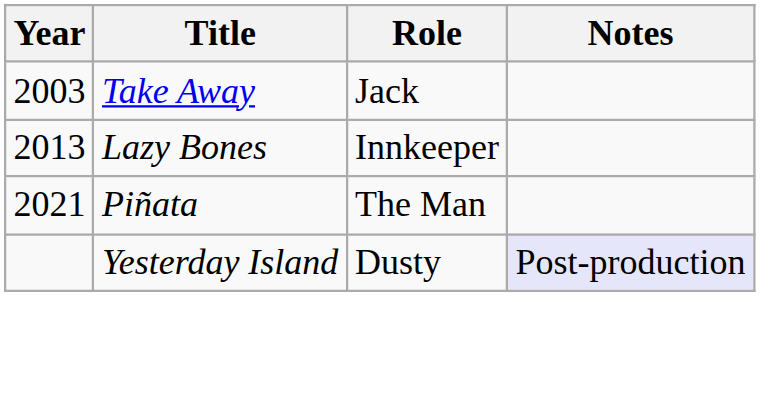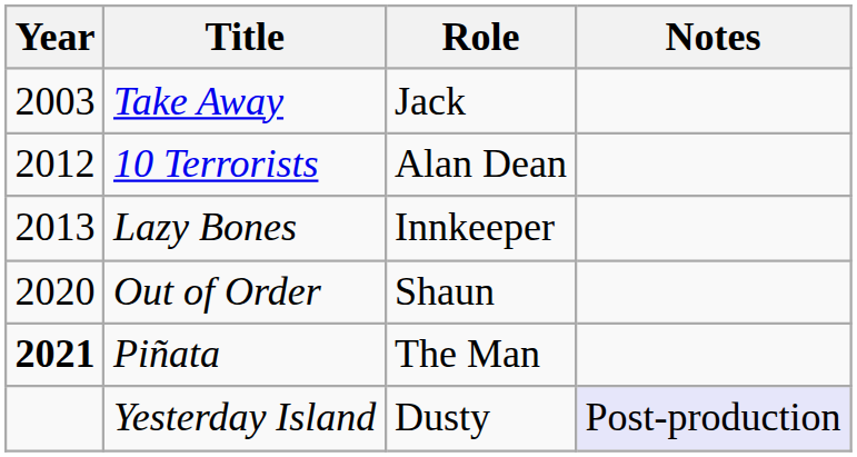+ row: 2012 | 10 Terrorists | Alan Dean
+ row: 2020 | Out of Order | Shaun
Piñata | Year: normal -> bold
